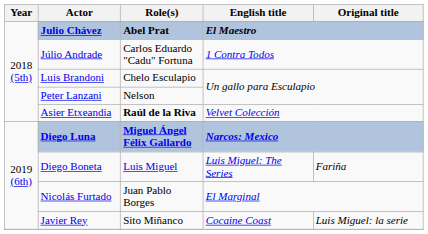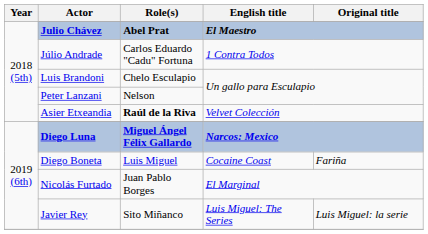Diego Boneta | English title: Luis Miguel: The Series -> Cocaine Coast
Javier Rey | English title: Cocaine Coast -> Luis Miguel: The Series
